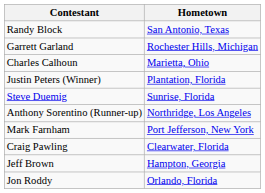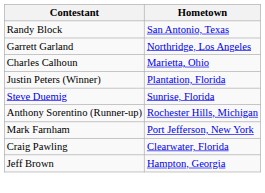Garrett Garland | Hometown: Rochester Hills, Michigan -> Northridge, Los Angeles
Anthony Sorentino (Runner-up) | Hometown: Northridge, Los Angeles -> Rochester Hills, Michigan
- row: Jon Roddy | Orlando, Florida
